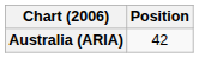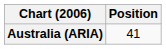Australia (ARIA) | Position: 42 -> 41
